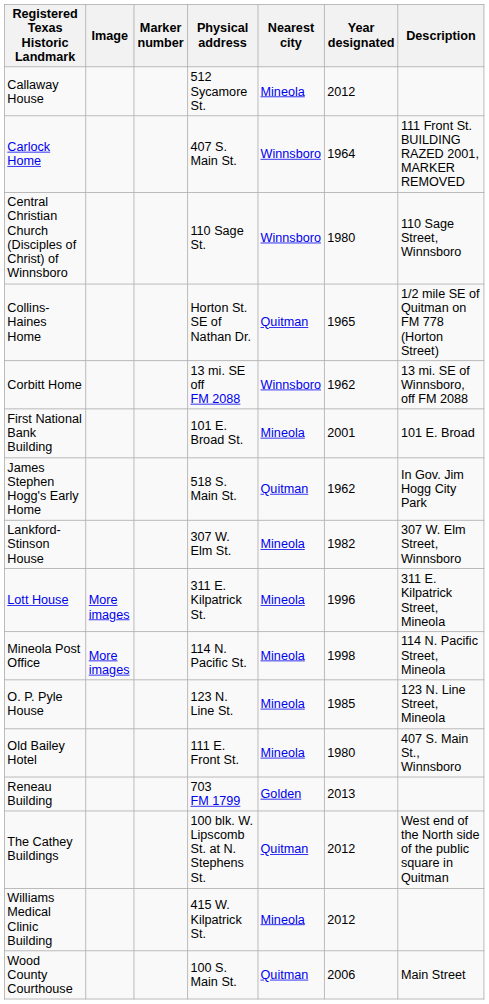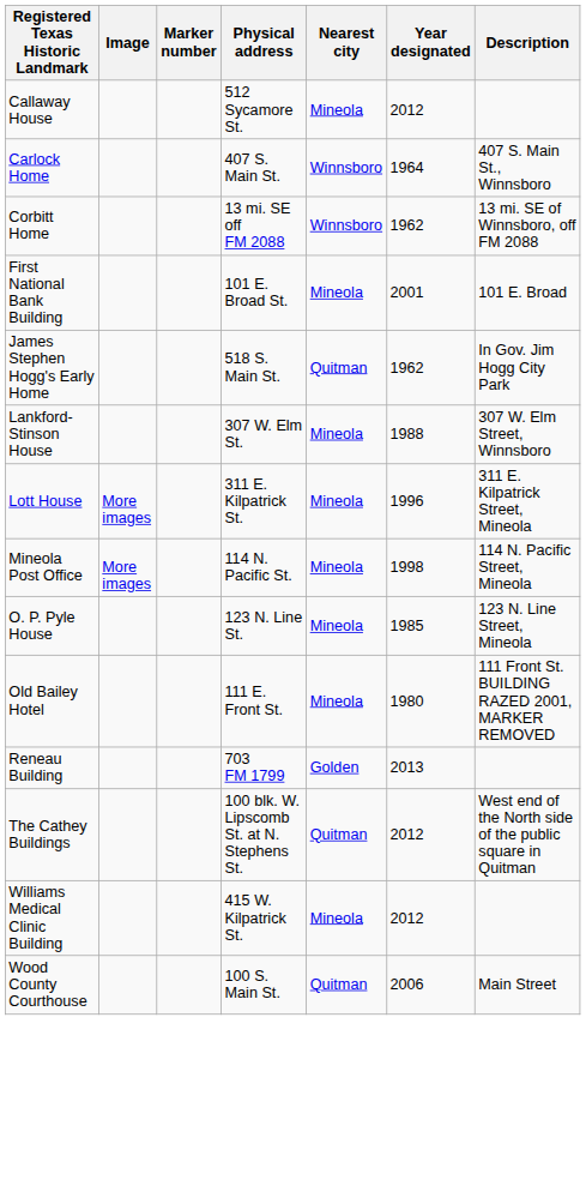Carlock Home | Description: 111 Front St. BUILDING RAZED 2001, MARKER REMOVED -> 407 S. Main St., Winnsboro
- row: Central Christian Church (Disciples of Christ) of Winnsboro | 110 Sage St. | Winnsboro | 1980 | 110 Sage Street, Winnsboro
- row: Collins-Haines Home | Horton St. SE of Nathan Dr. | Quitman | 1965 | 1/2 mile SE of Quitman on FM 778 (Horton Street)
Lankford-Stinson House | Year designated: 1982 -> 1988
Old Bailey Hotel | Description: 407 S. Main St., Winnsboro -> 111 Front St. BUILDING RAZED 2001, MARKER REMOVED
